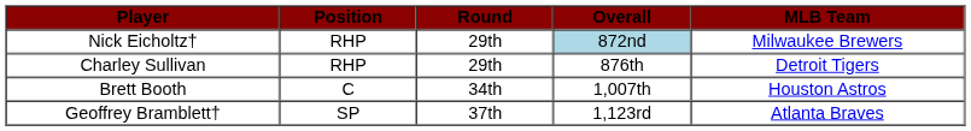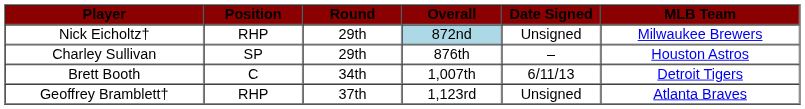+ column: Date Signed | Unsigned | – | 6/11/13 | Unsigned
Charley Sullivan | Position: RHP -> SP
Charley Sullivan | MLB Team: Detroit Tigers -> Houston Astros
Brett Booth | MLB Team: Houston Astros -> Detroit Tigers
Geoffrey Bramblett† | Position: SP -> RHP
